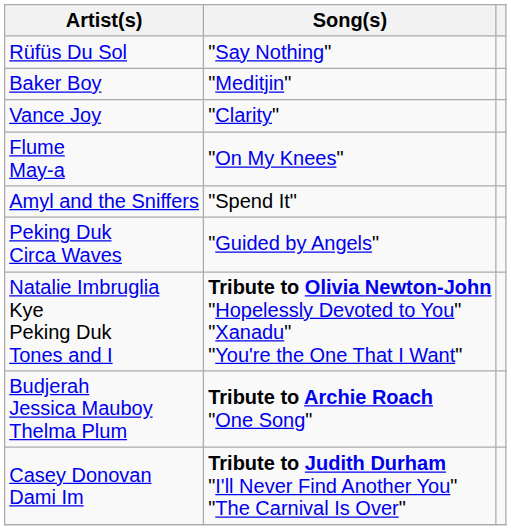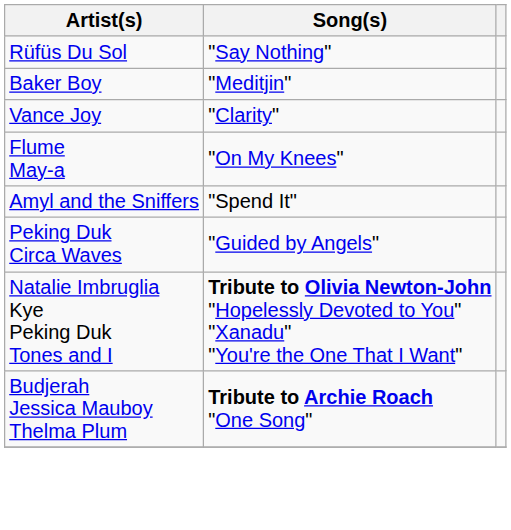- row: Casey Donovan Dami Im | Tribute to Judith Durham "I'll Never Find Another You" "The Carnival Is Over"
